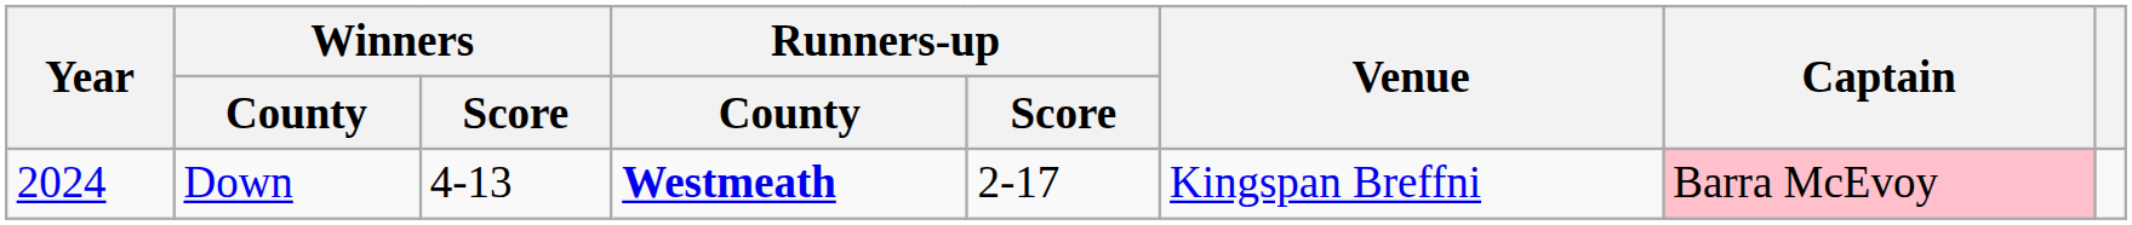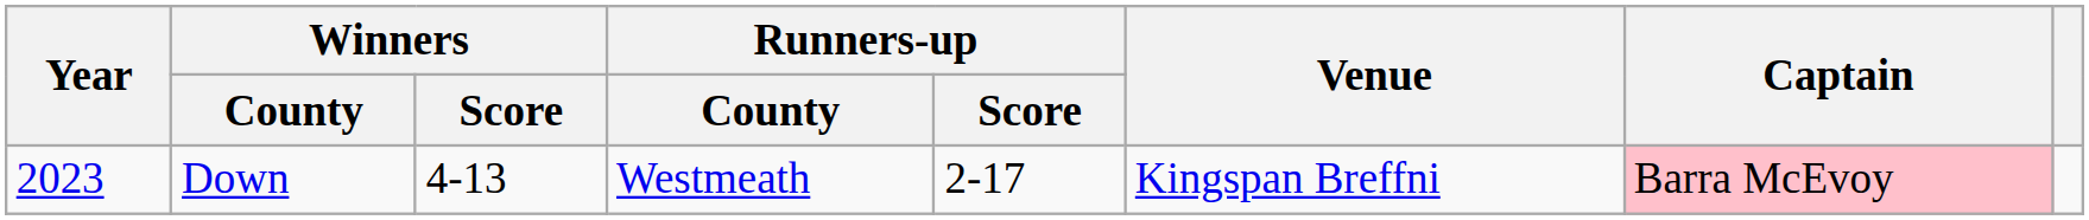Down | Year: 2024 -> 2023
Down | Runners-up / County: bold -> normal
